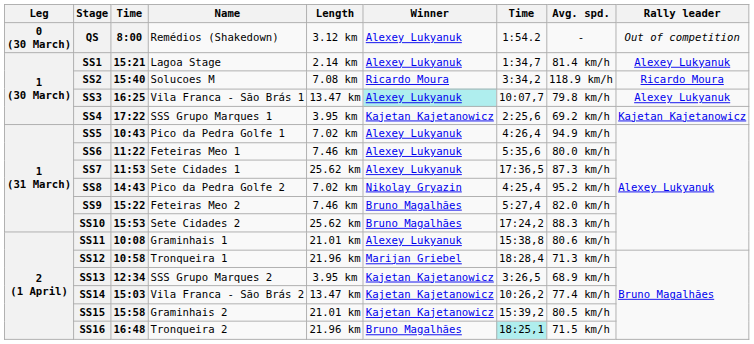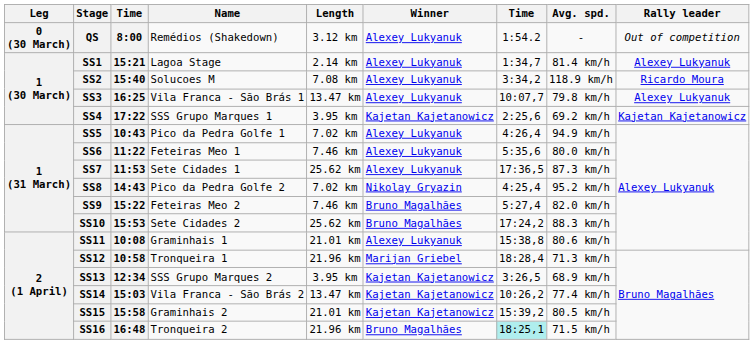SS2 | Winner: Ricardo Moura -> Alexey Lukyanuk
SS3 | Winner: paleturquoise background -> no background
